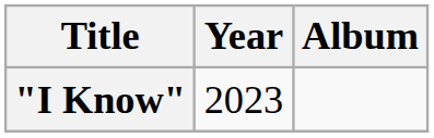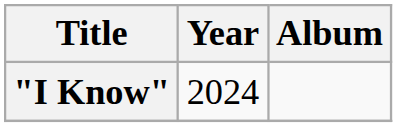"I Know" | Year: 2023 -> 2024
